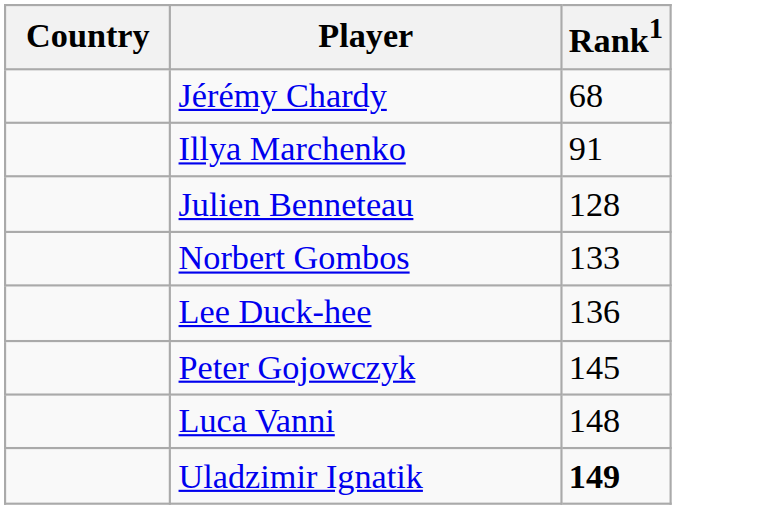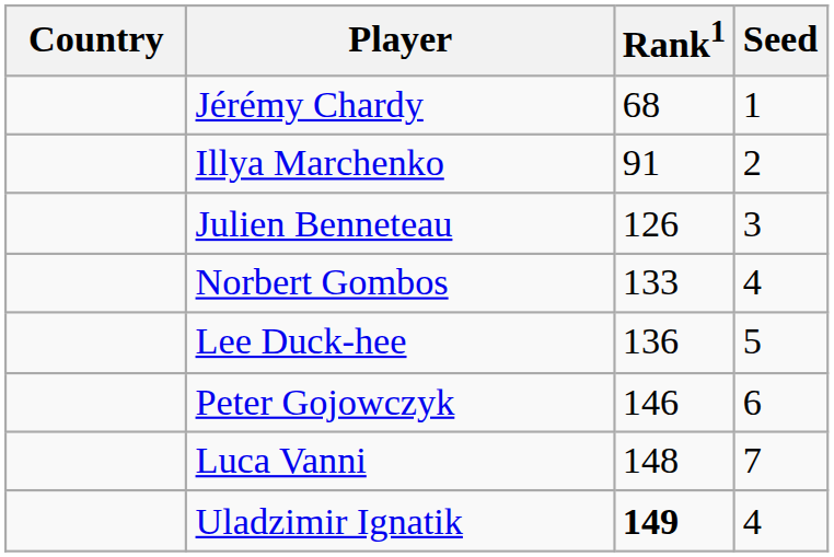+ column: Seed | 1 | 2 | 3 | 4 | 5 | 6 | 7 | 4
Julien Benneteau | Rank1: 128 -> 126
Peter Gojowczyk | Rank1: 145 -> 146
